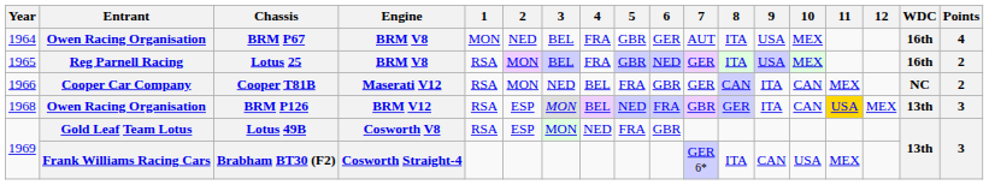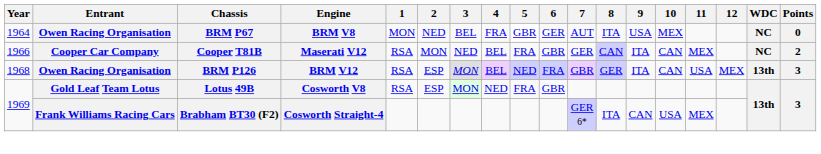BRM P67 | WDC: 16th -> NC
BRM P67 | Points: 4 -> 0
- row: 1965 | Reg Parnell Racing | Lotus 25 | BRM V8 | RSA | MON | BEL | FRA | GBR | NED | GER | ITA | USA | MEX | 16th | 2
BRM P126 | 11: gold background -> no background
